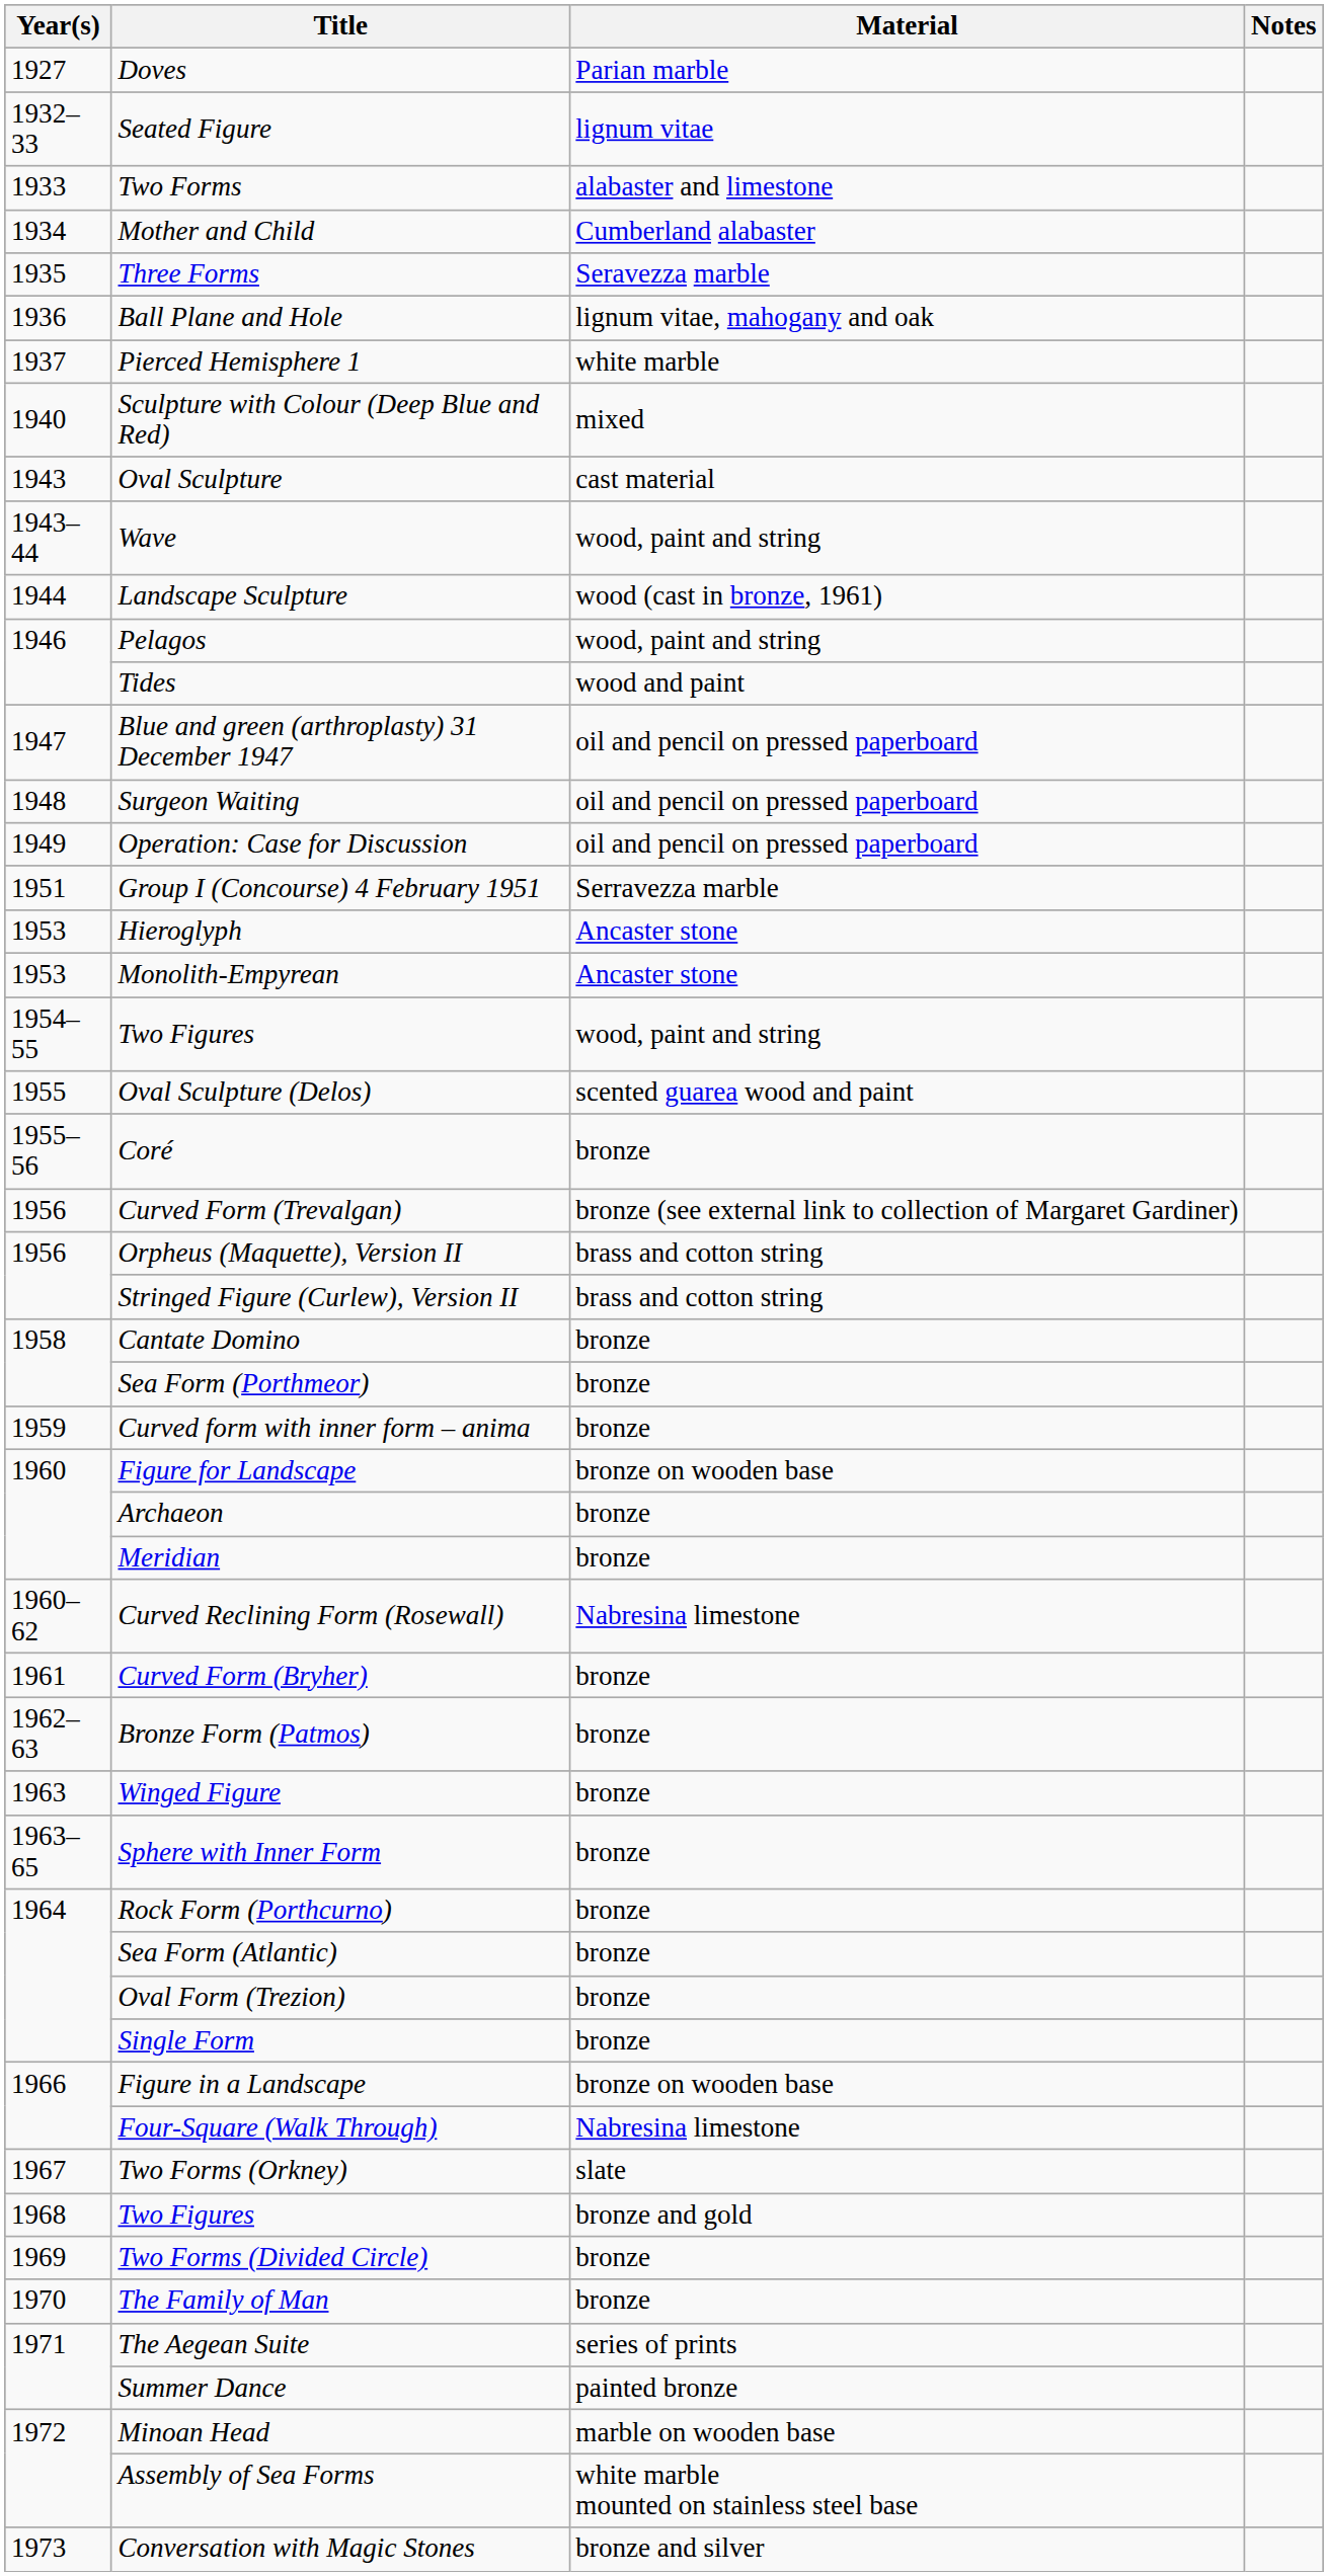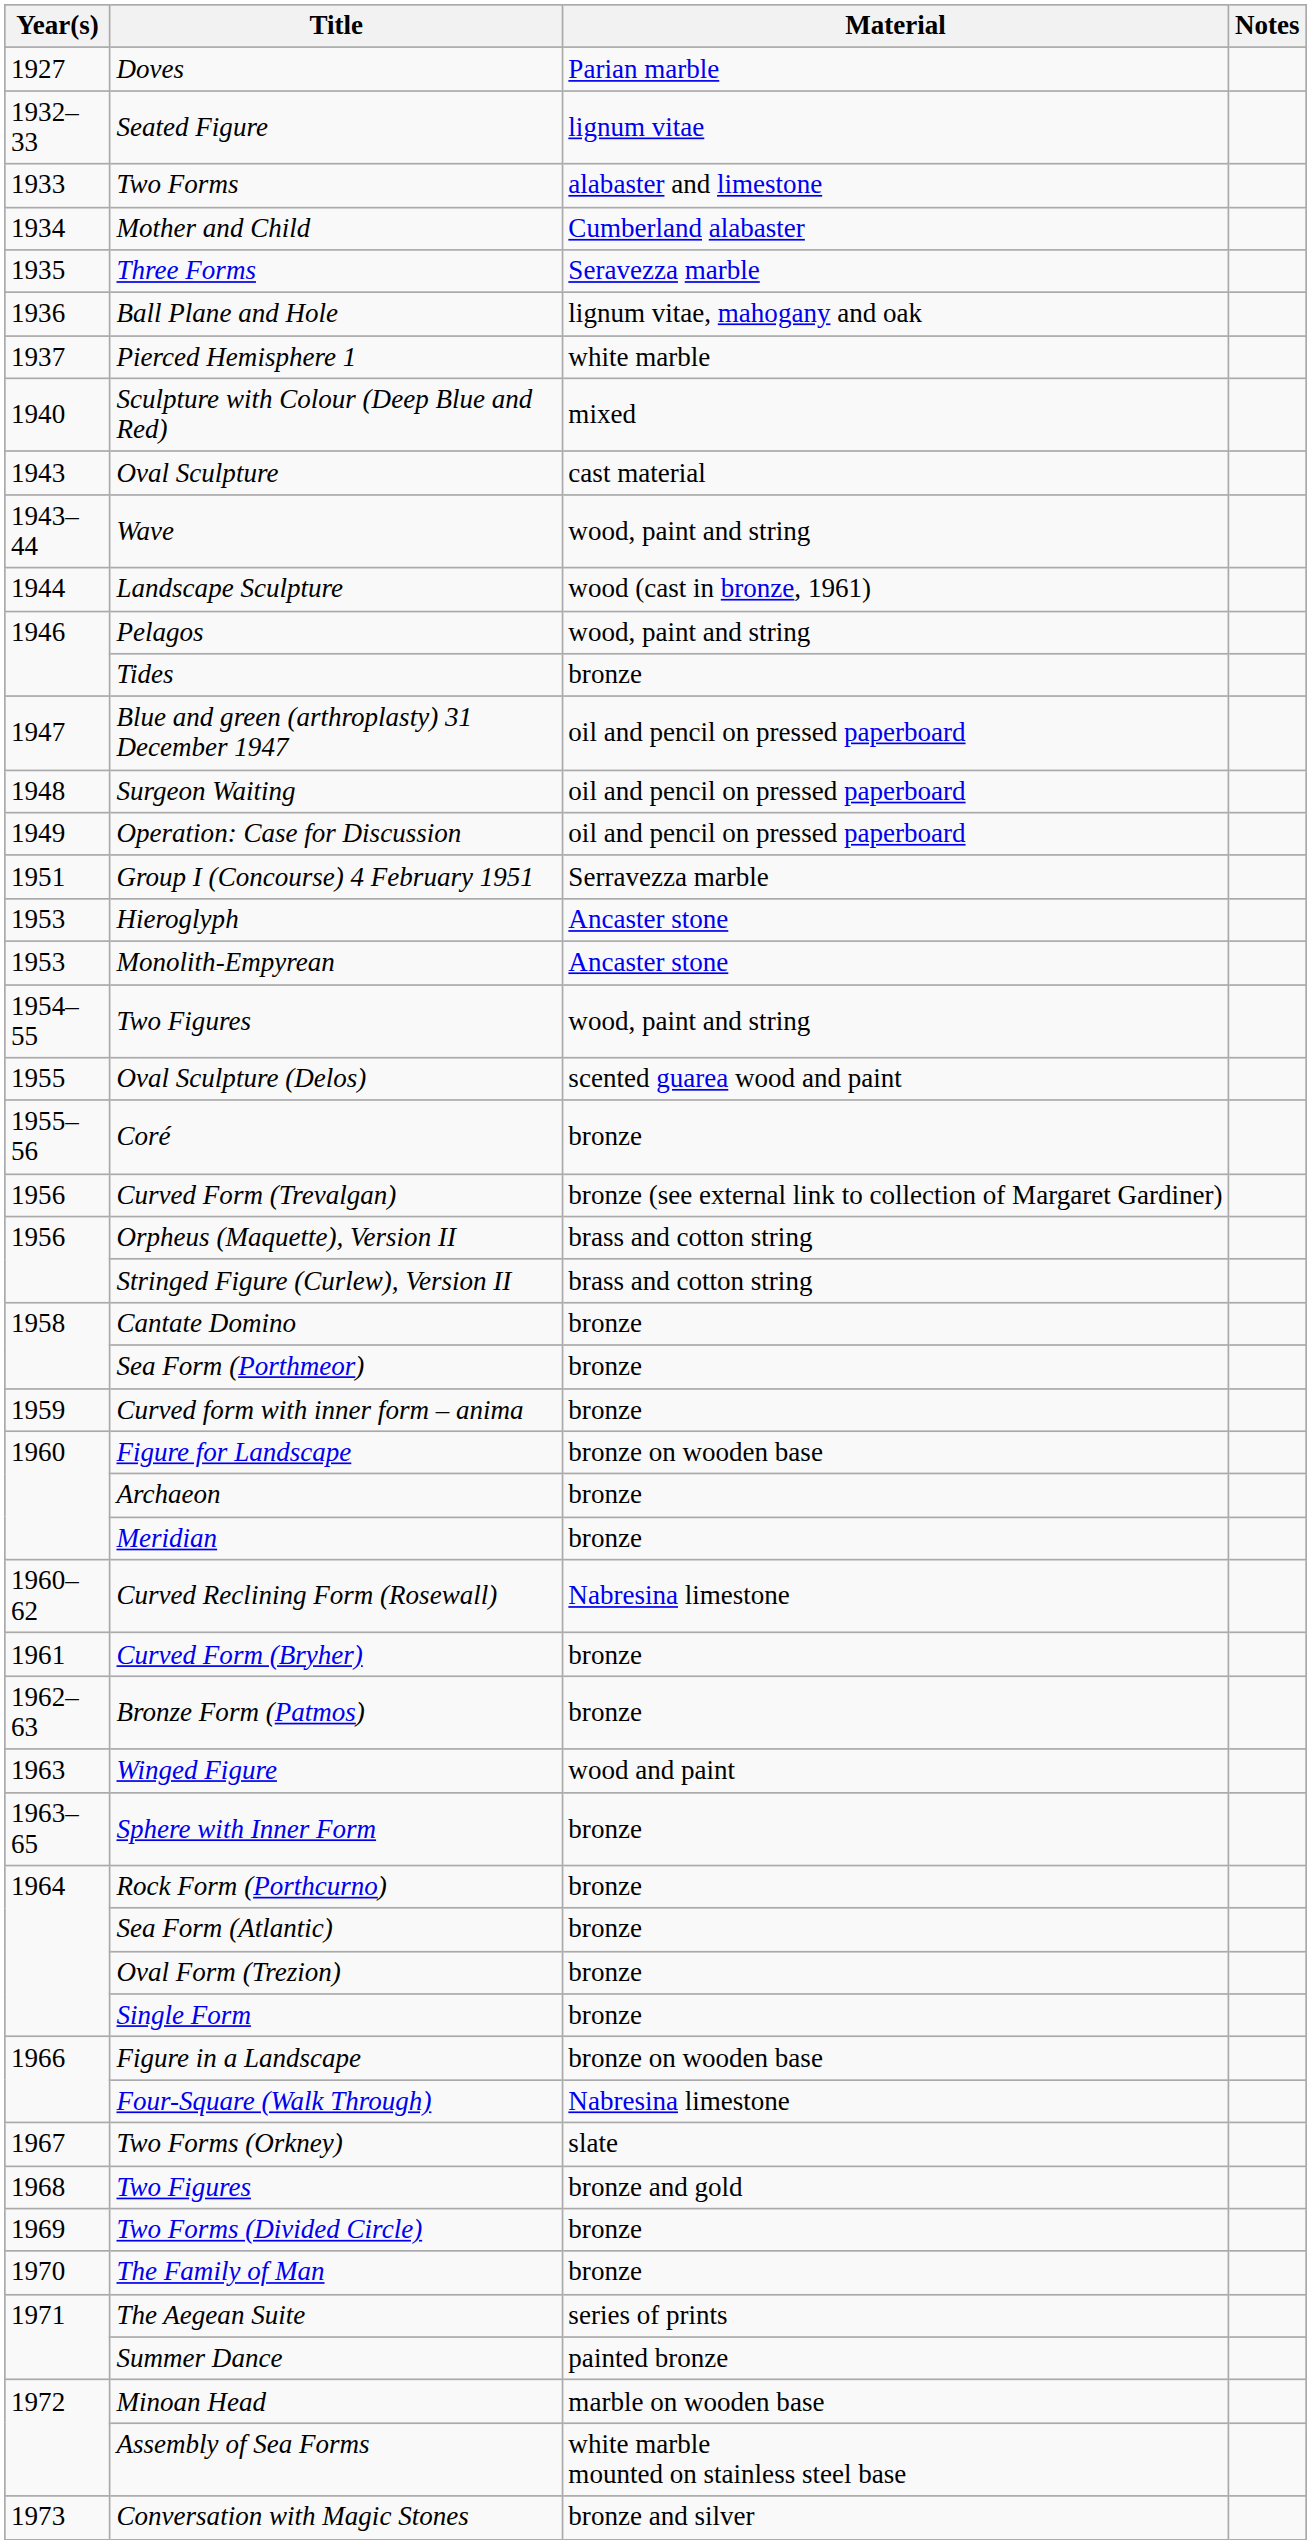Tides | Material: wood and paint -> bronze
Winged Figure | Material: bronze -> wood and paint
